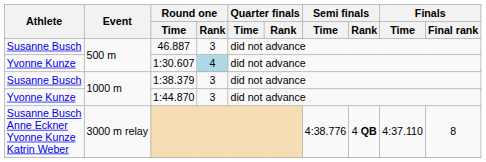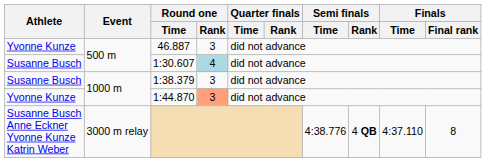46.887 | Athlete: Susanne Busch -> Yvonne Kunze
1:30.607 | Athlete: Yvonne Kunze -> Susanne Busch
1:44.870 | Round one / Rank: no background -> lightsalmon background
